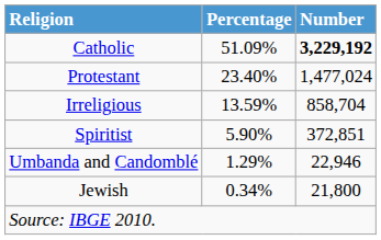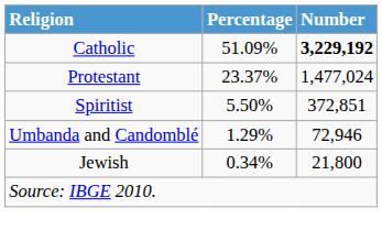Protestant | Percentage: 23.40% -> 23.37%
- row: Irreligious | 13.59% | 858,704
Spiritist | Percentage: 5.90% -> 5.50%
Umbanda and Candomblé | Number: 22,946 -> 72,946
